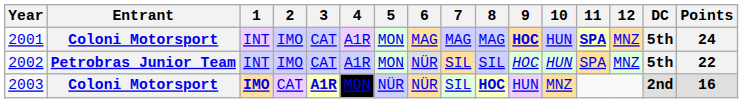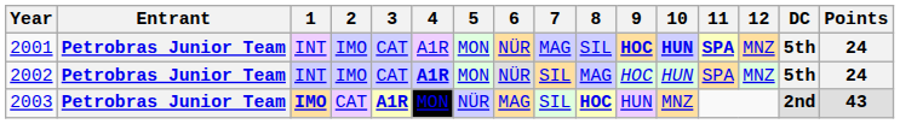2001 | Entrant: Coloni Motorsport -> Petrobras Junior Team
2001 | 6: MAG -> NÜR
2001 | 8: MAG -> SIL
2001 | 10: normal -> bold
2002 | 4: normal -> bold
2002 | 8: SIL -> MAG
2002 | Points: 22 -> 24
2003 | Entrant: Coloni Motorsport -> Petrobras Junior Team
2003 | 6: NÜR -> MAG
2003 | Points: 16 -> 43
